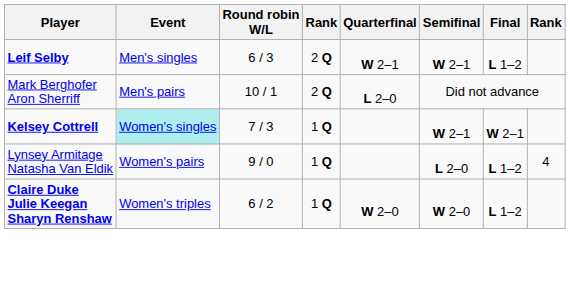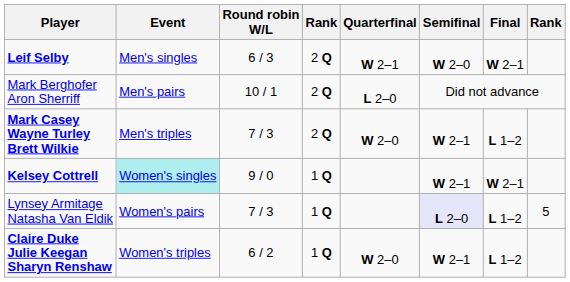Leif Selby | Semifinal: W 2–1 -> W 2–0
Leif Selby | Final: L 1–2 -> W 2–1
+ row: Mark Casey Wayne Turley Brett Wilkie | Men's triples | 7 / 3 | 2 Q | W 2–0 | W 2–1 | L 1–2
Kelsey Cottrell | Round robin W/L: 7 / 3 -> 9 / 0
Lynsey Armitage Natasha Van Eldik | Round robin W/L: 9 / 0 -> 7 / 3
Lynsey Armitage Natasha Van Eldik | Semifinal: no background -> lavender background
Lynsey Armitage Natasha Van Eldik | column 8: 4 -> 5
Claire Duke Julie Keegan Sharyn Renshaw | Semifinal: W 2–0 -> W 2–1
